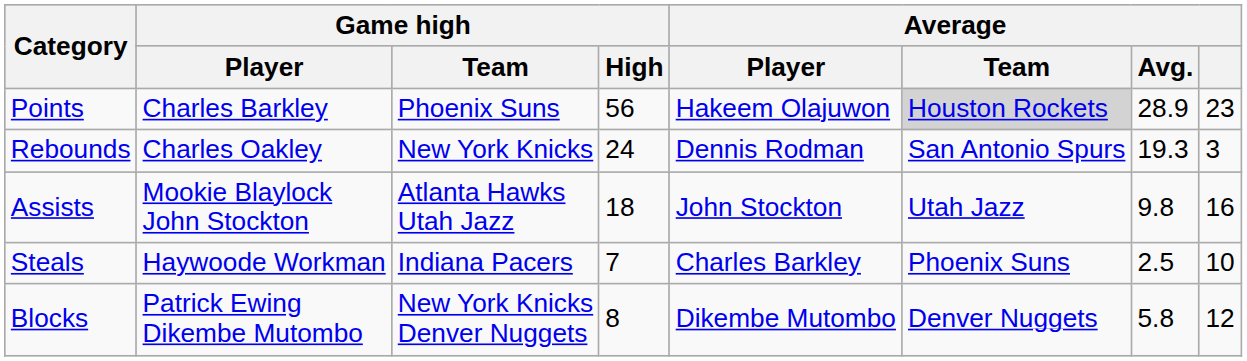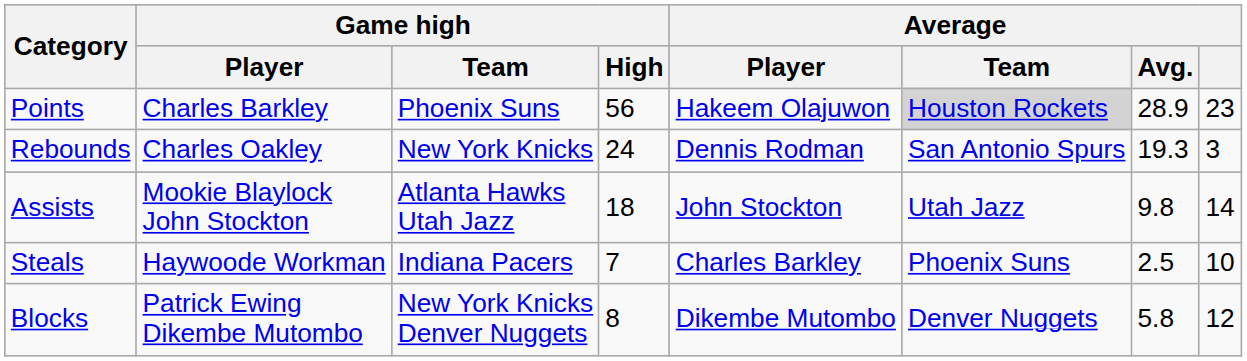Assists | Average: 16 -> 14
